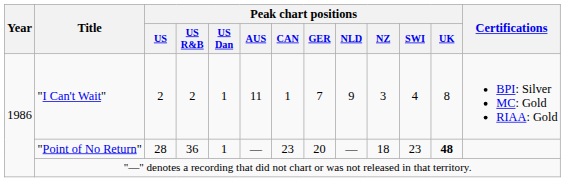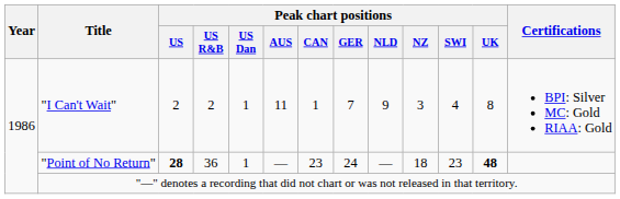"Point of No Return" | Peak chart positions / US: normal -> bold
"Point of No Return" | Peak chart positions / GER: 20 -> 24
